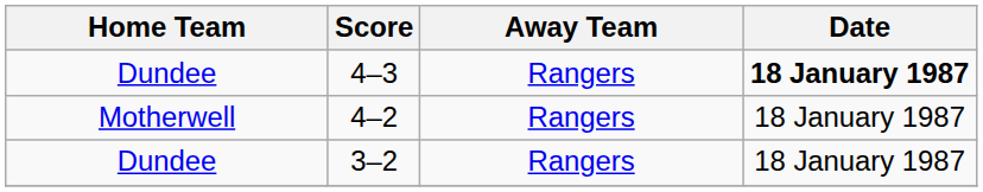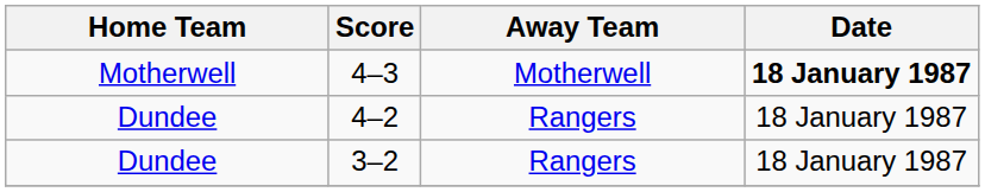4–3 | Home Team: Dundee -> Motherwell
4–3 | Away Team: Rangers -> Motherwell
4–2 | Home Team: Motherwell -> Dundee
